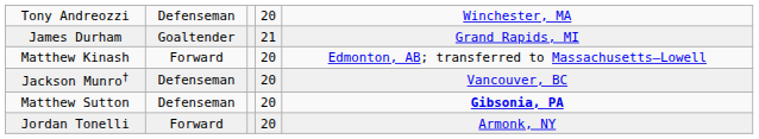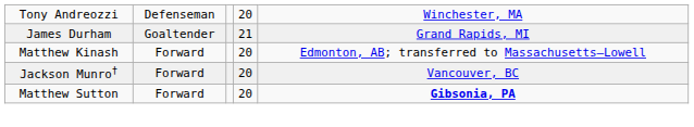Jackson Munro† | column 2: Defenseman -> Forward
Matthew Sutton | column 2: Defenseman -> Forward
- row: Jordan Tonelli | Forward | 20 | Armonk, NY
